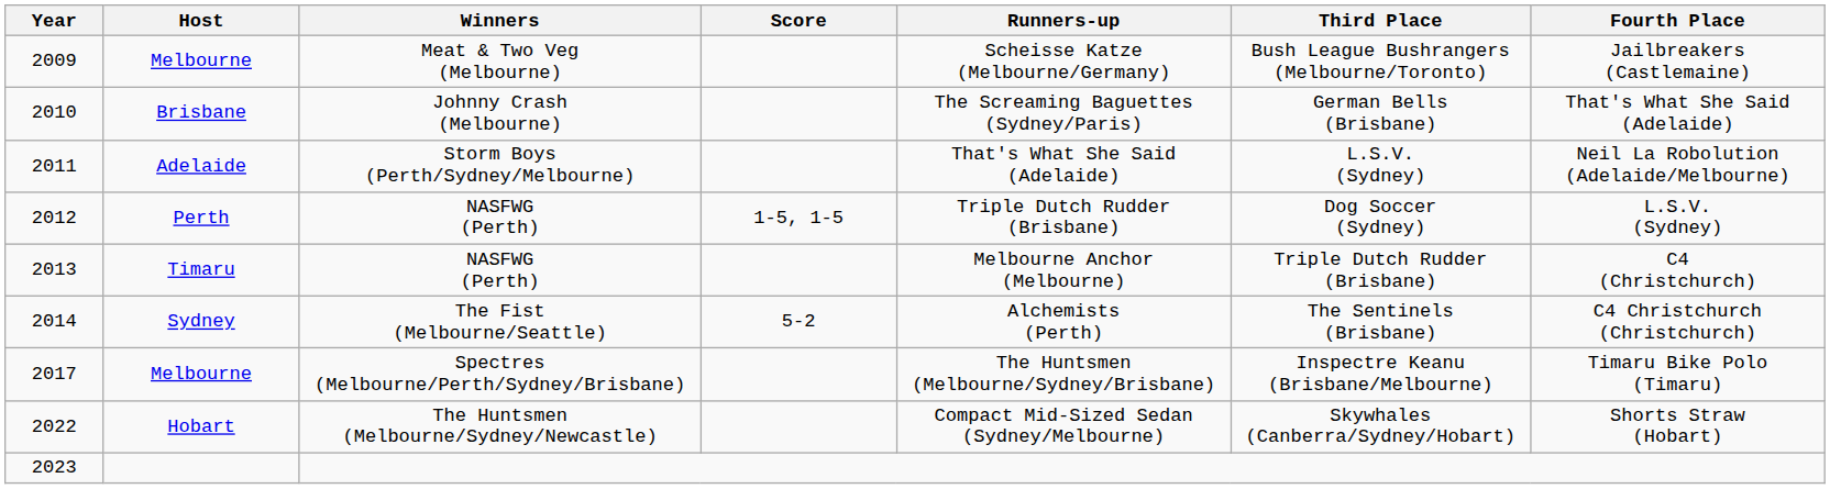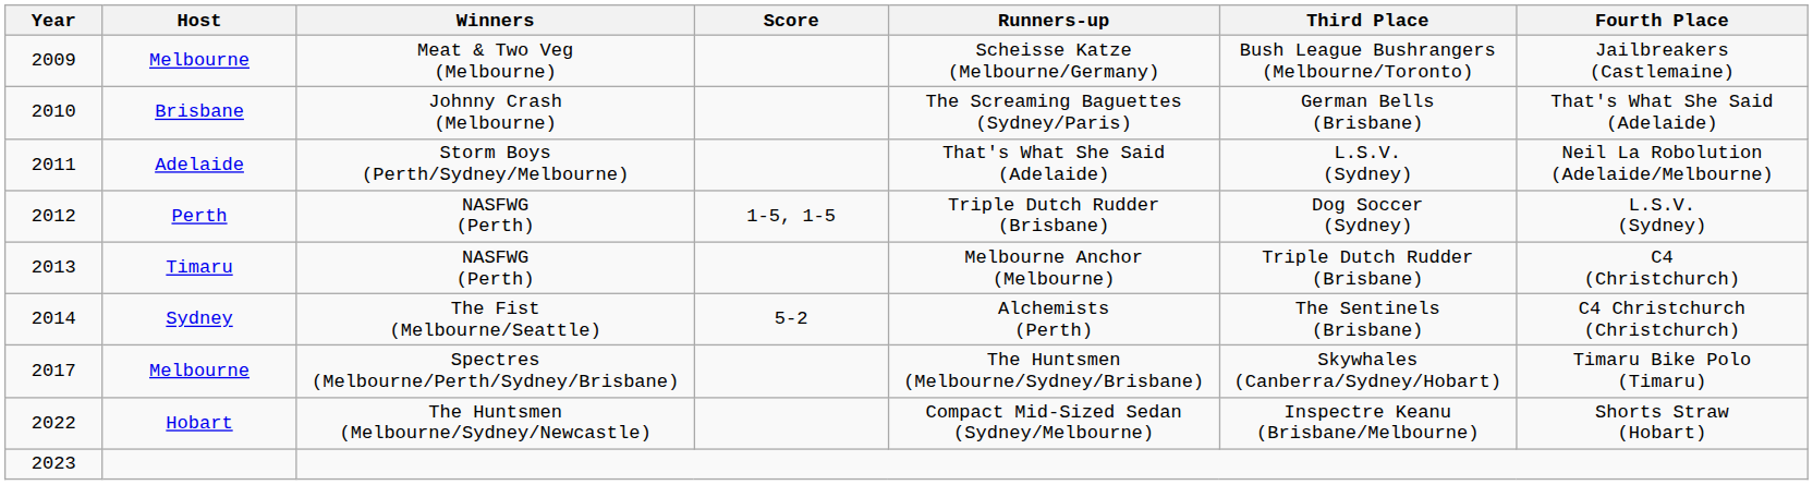2017 | Third Place: Inspectre Keanu (Brisbane/Melbourne) -> Skywhales (Canberra/Sydney/Hobart)
2022 | Third Place: Skywhales (Canberra/Sydney/Hobart) -> Inspectre Keanu (Brisbane/Melbourne)
